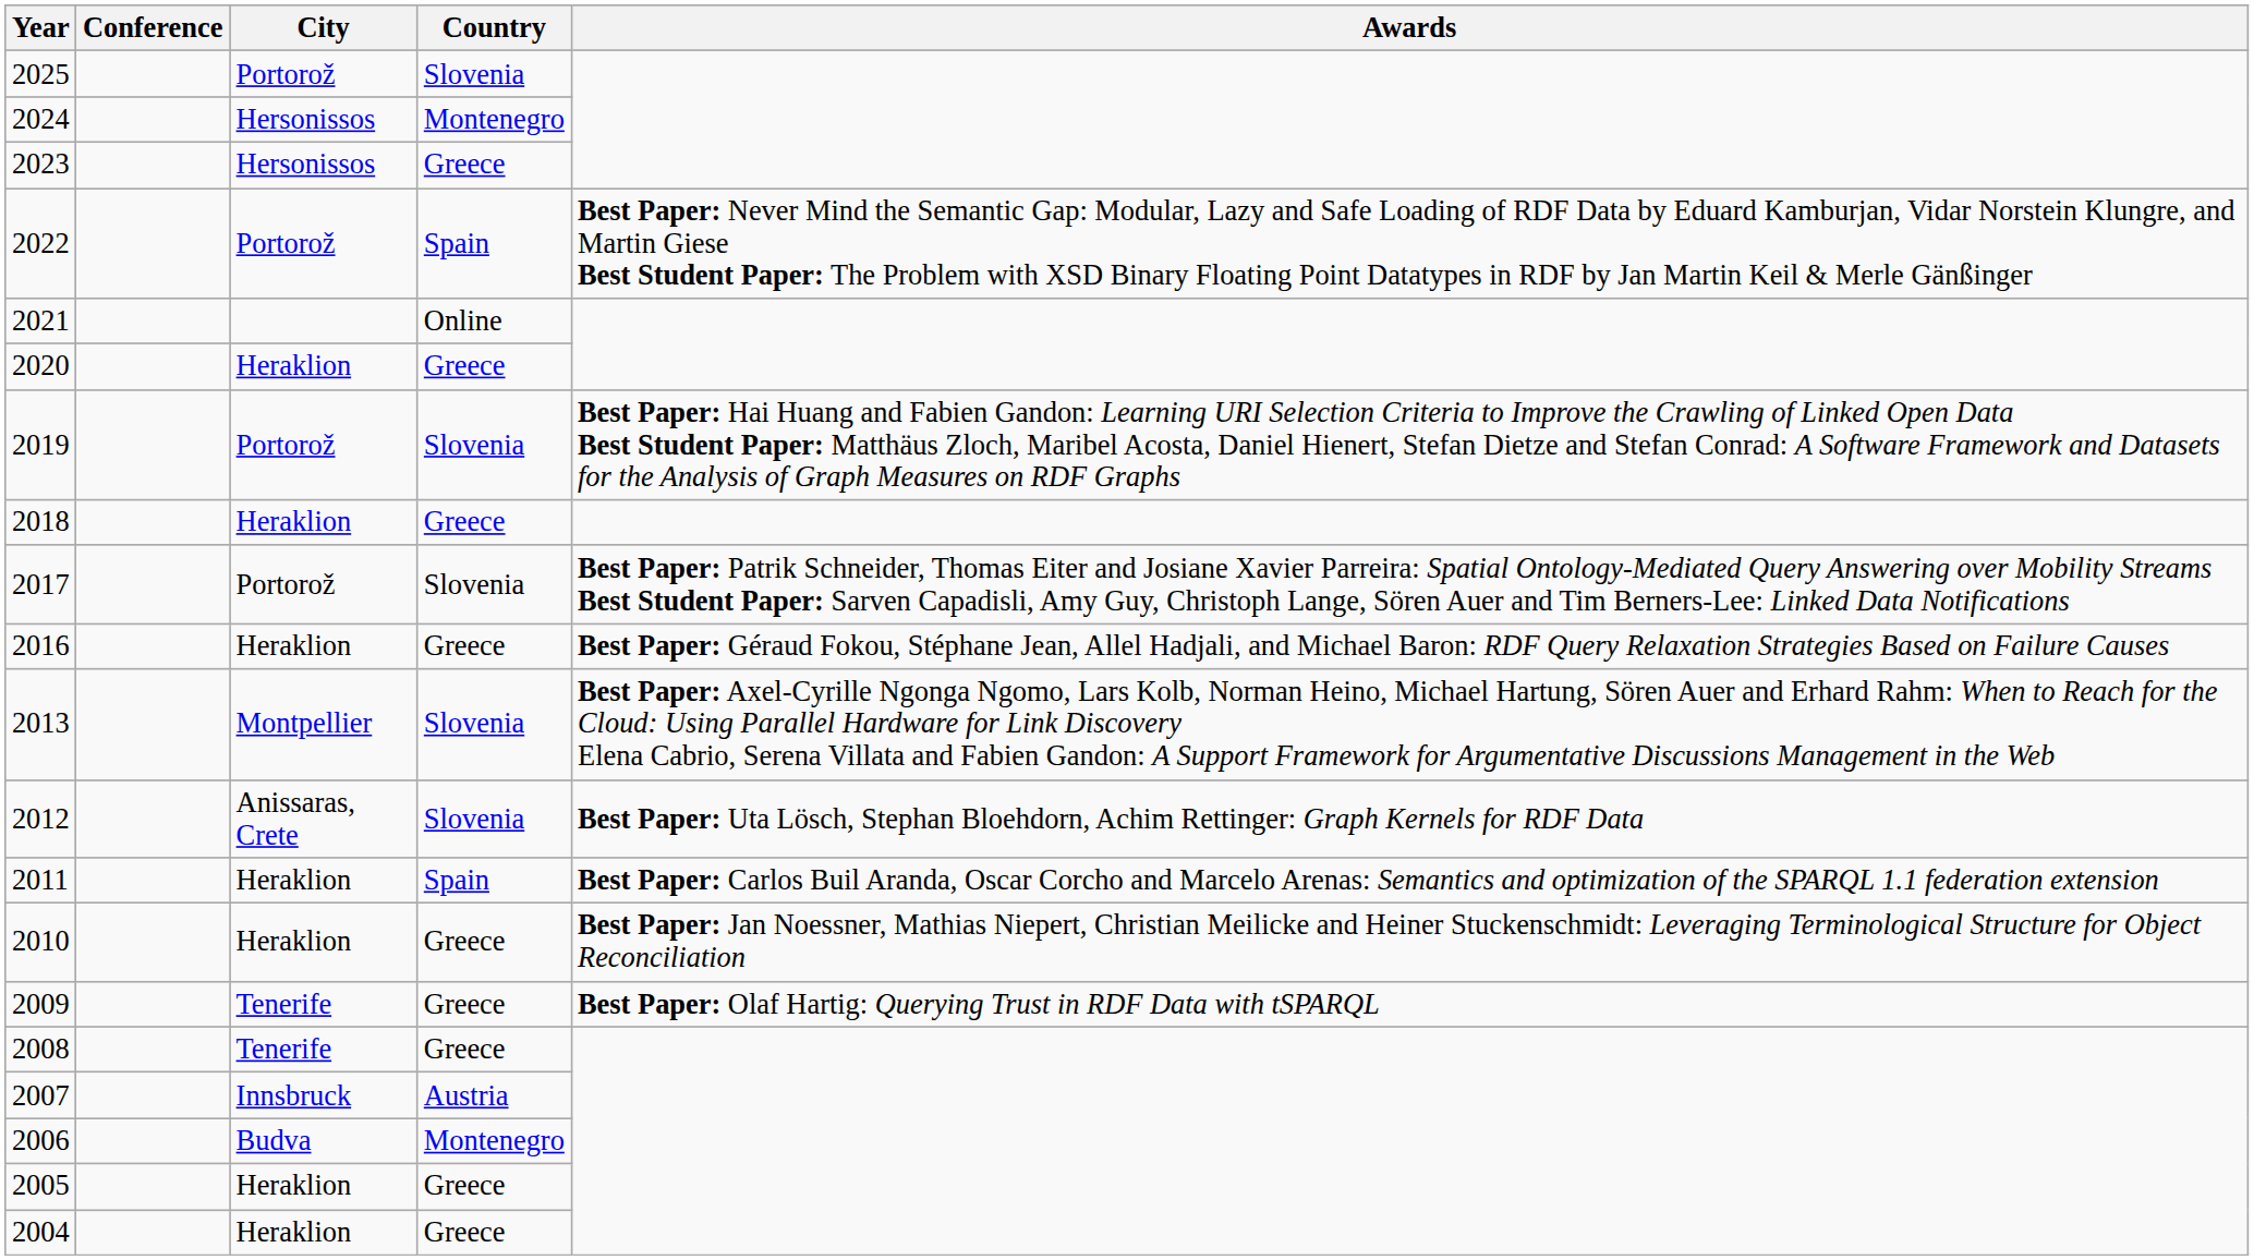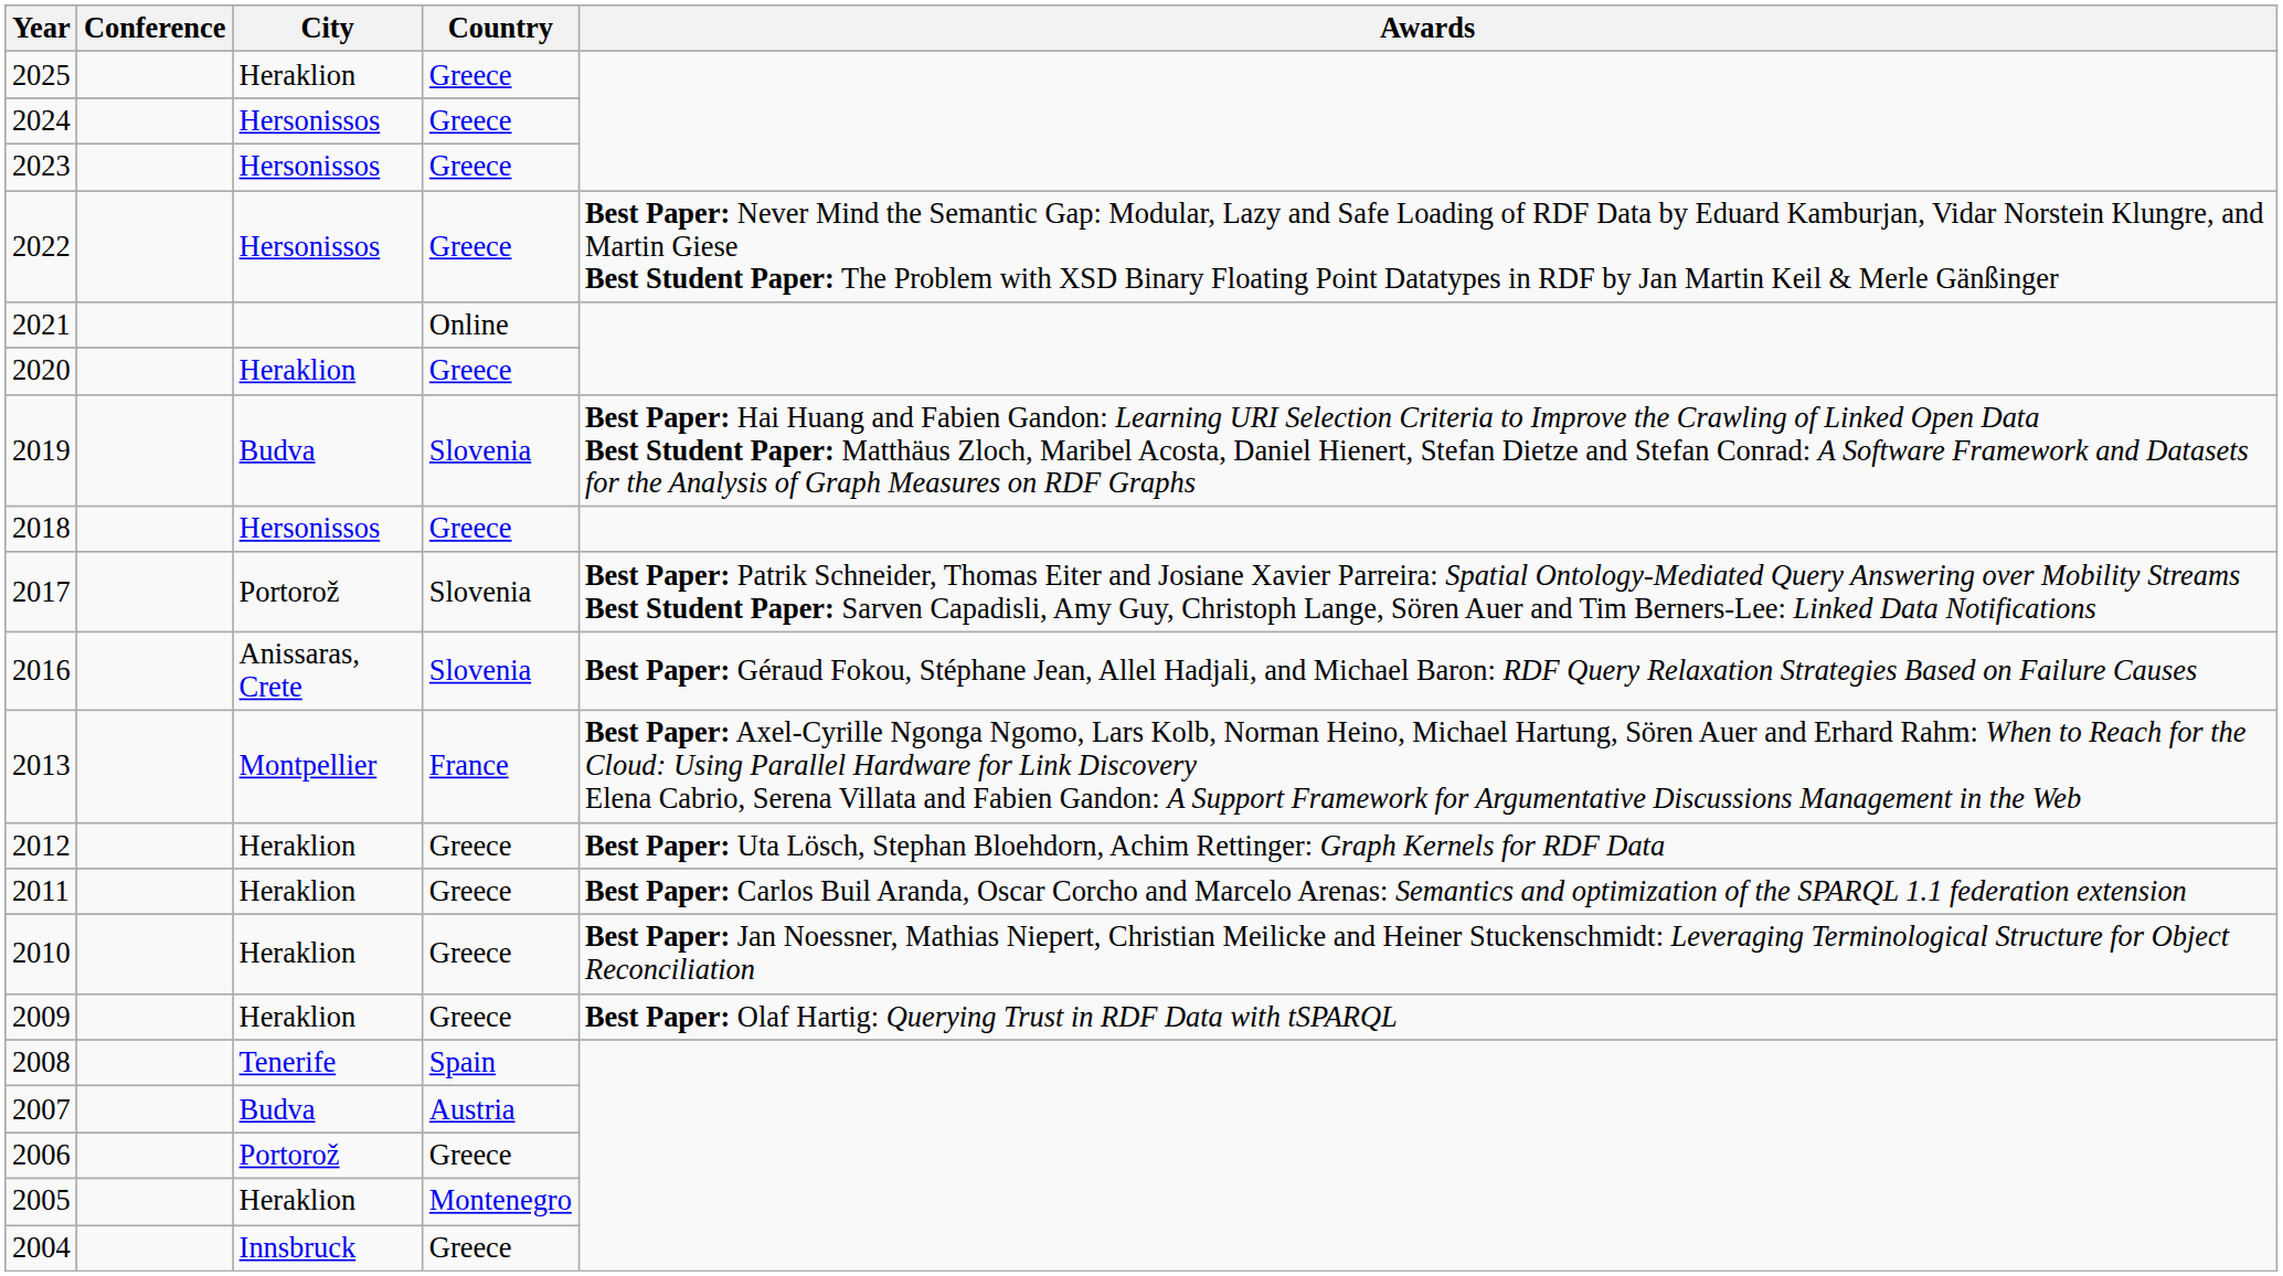2025 | City: Portorož -> Heraklion
2025 | Country: Slovenia -> Greece
2024 | Country: Montenegro -> Greece
2022 | City: Portorož -> Hersonissos
2022 | Country: Spain -> Greece
2019 | City: Portorož -> Budva
2018 | City: Heraklion -> Hersonissos
2016 | City: Heraklion -> Anissaras, Crete
2016 | Country: Greece -> Slovenia
2013 | Country: Slovenia -> France
2012 | City: Anissaras, Crete -> Heraklion
2012 | Country: Slovenia -> Greece
2011 | Country: Spain -> Greece
2009 | City: Tenerife -> Heraklion
2008 | Country: Greece -> Spain
2007 | City: Innsbruck -> Budva
2006 | City: Budva -> Portorož
2006 | Country: Montenegro -> Greece
2005 | Country: Greece -> Montenegro
2004 | City: Heraklion -> Innsbruck
